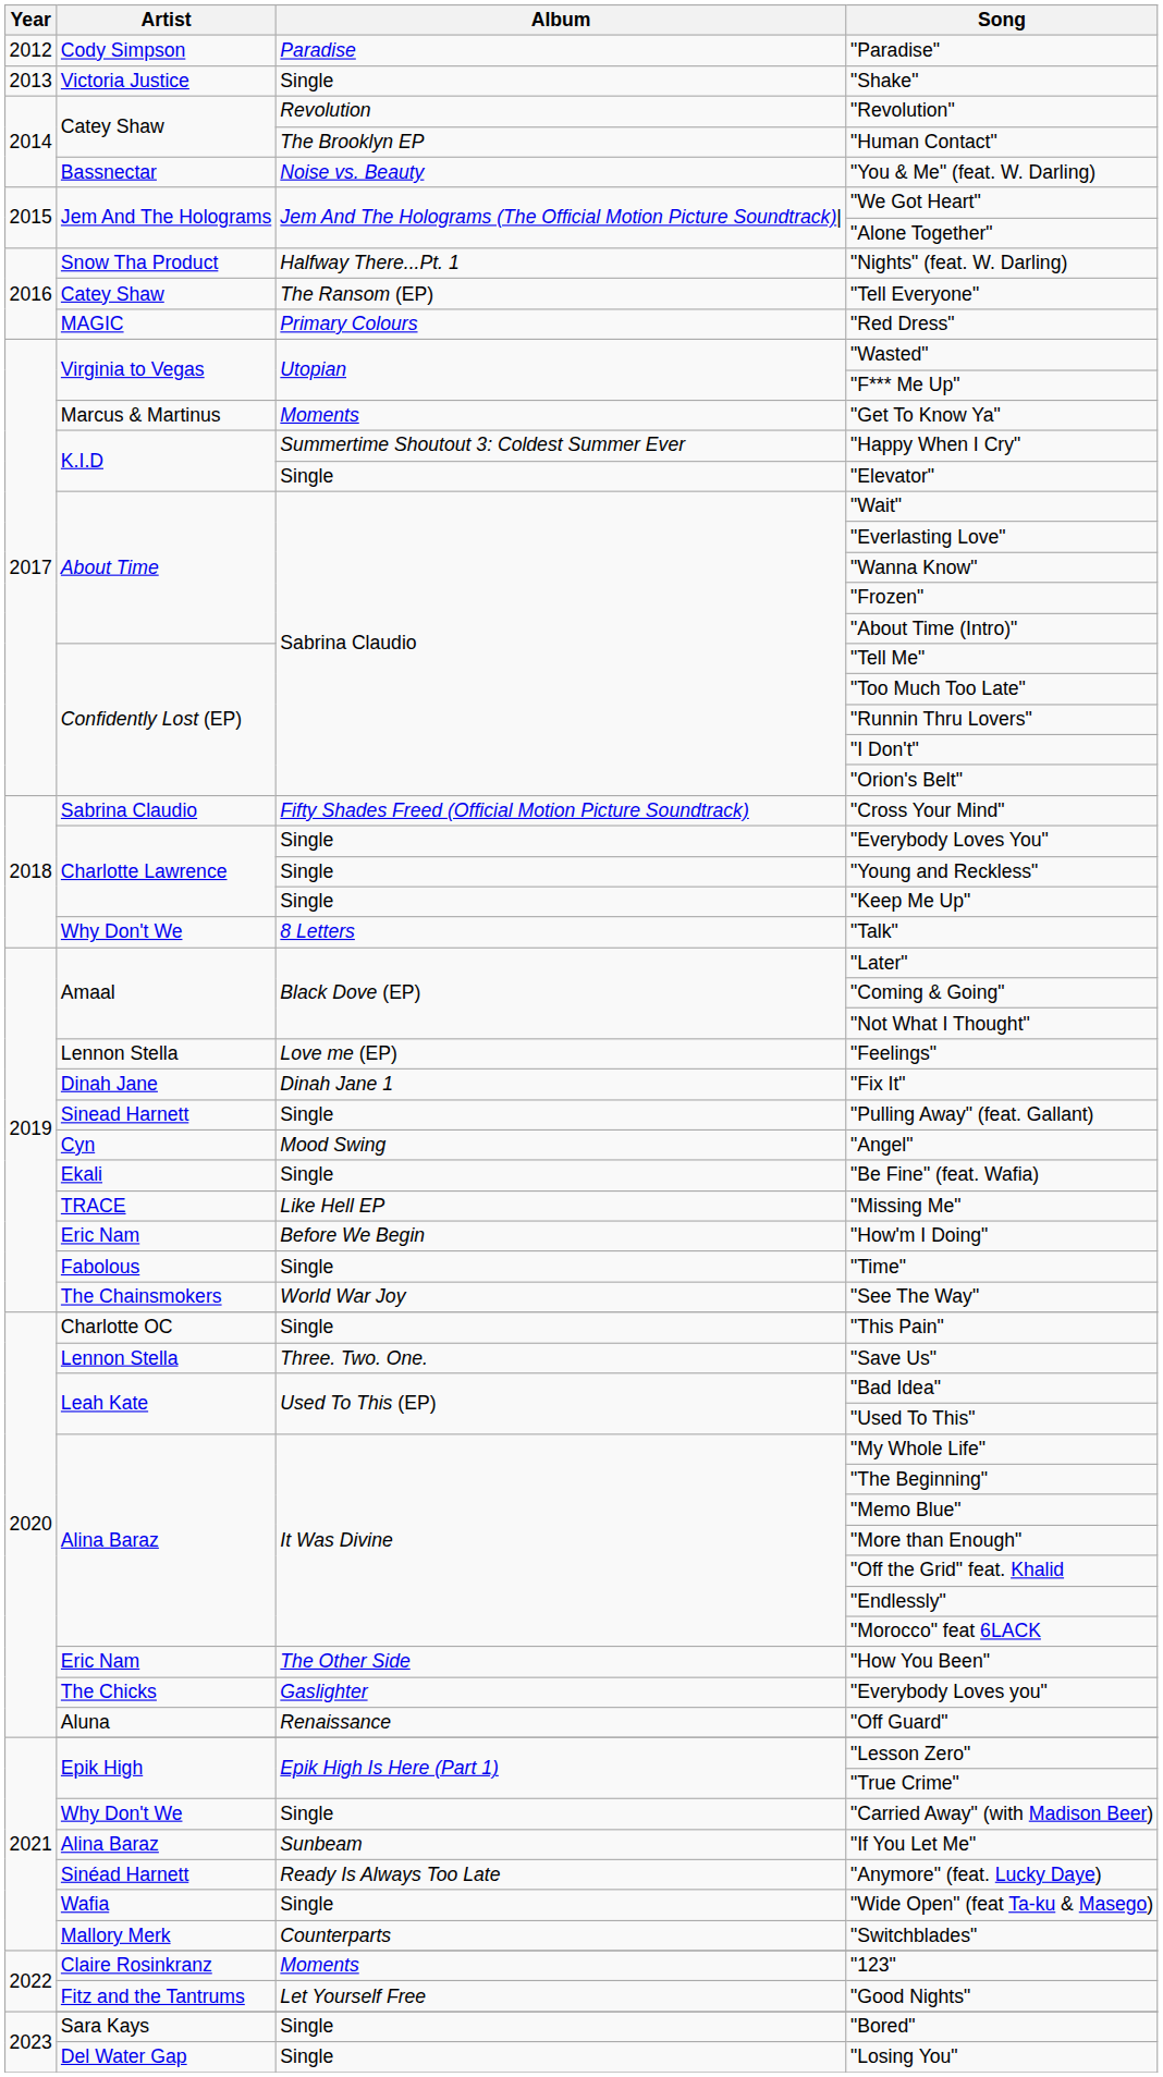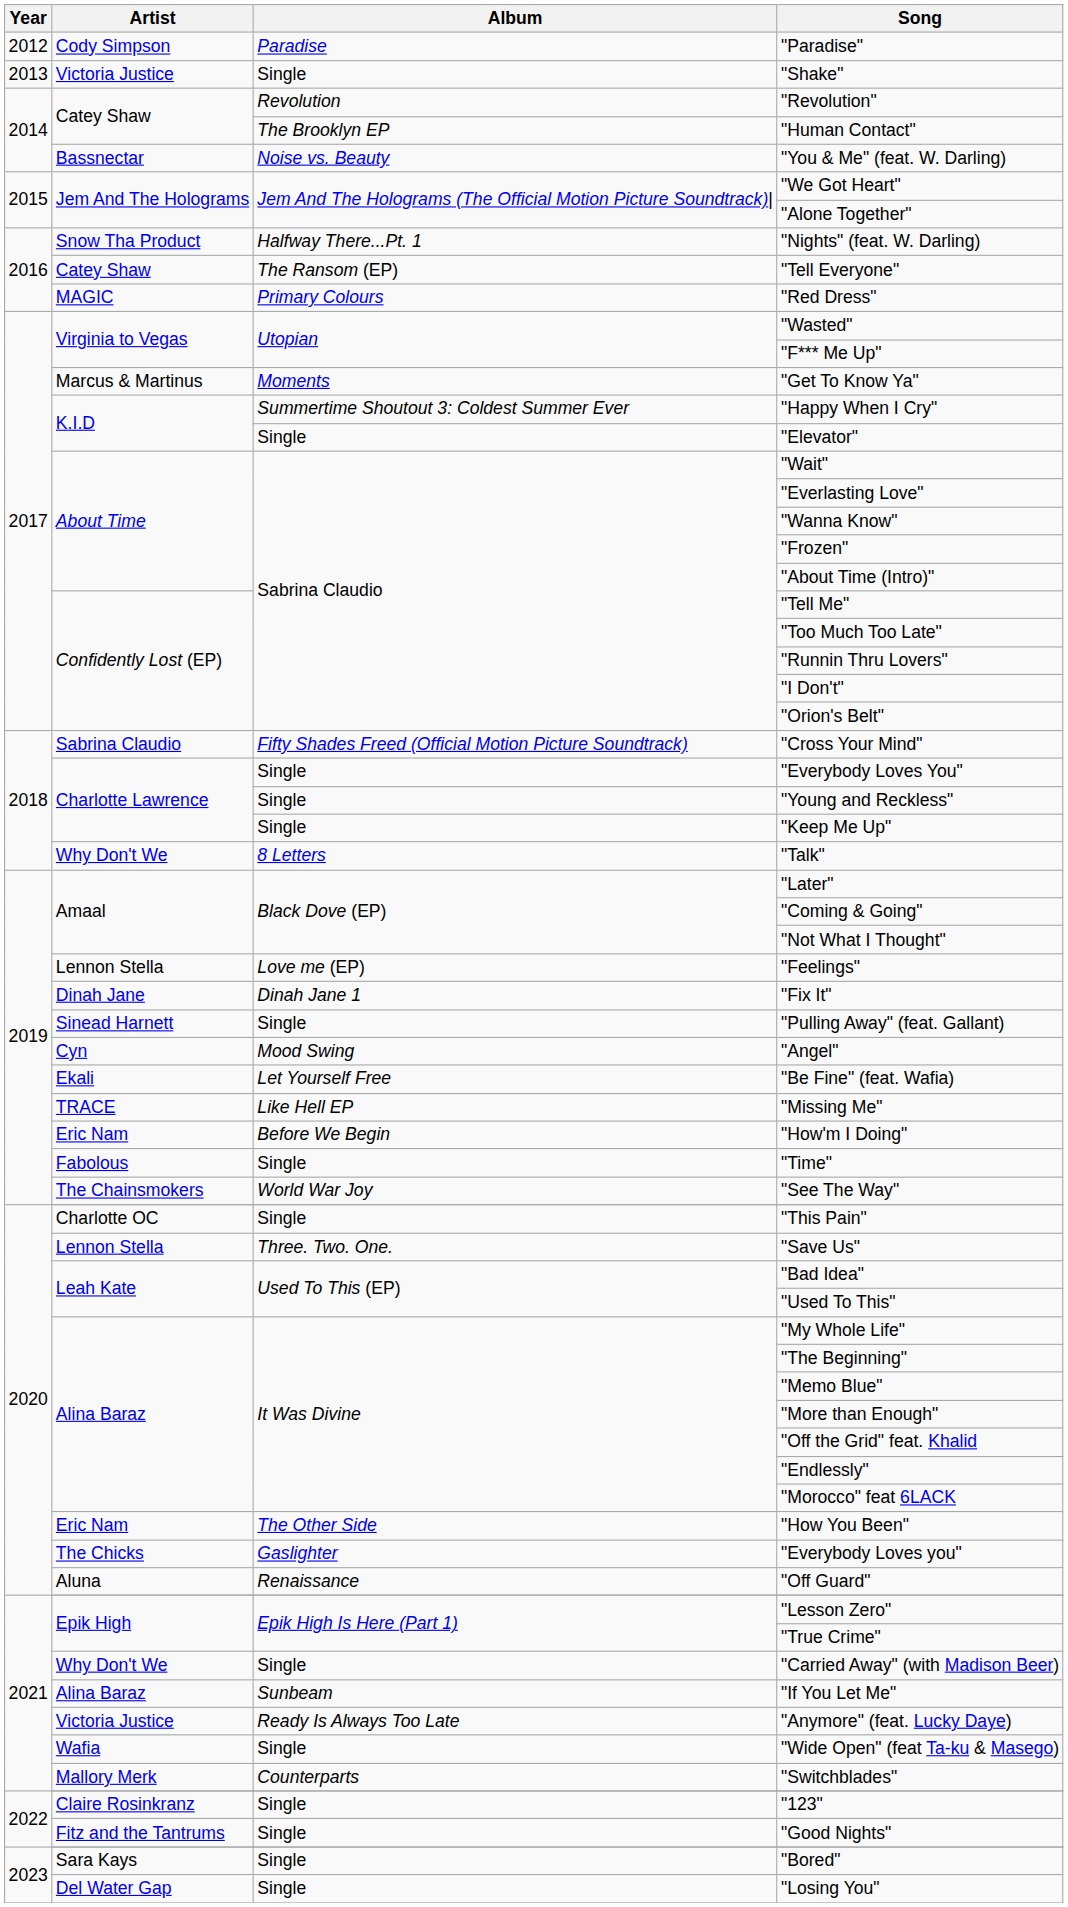"Be Fine" (feat. Wafia) | Album: Single -> Let Yourself Free
"Anymore" (feat. Lucky Daye) | Artist: Sinéad Harnett -> Victoria Justice
"123" | Album: Moments -> Single
"Good Nights" | Album: Let Yourself Free -> Single
